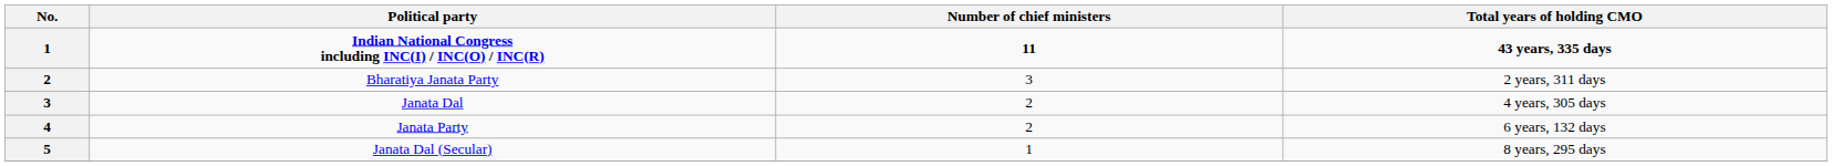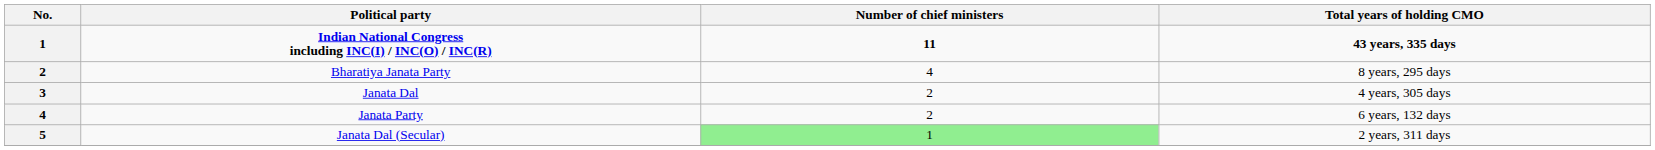Bharatiya Janata Party | Number of chief ministers: 3 -> 4
Bharatiya Janata Party | Total years of holding CMO: 2 years, 311 days -> 8 years, 295 days
Janata Dal (Secular) | Number of chief ministers: no background -> lightgreen background
Janata Dal (Secular) | Total years of holding CMO: 8 years, 295 days -> 2 years, 311 days
